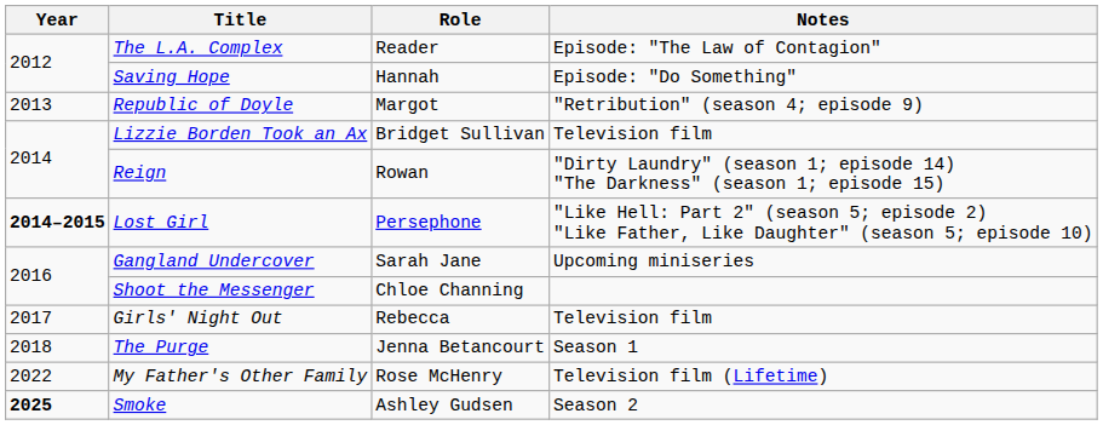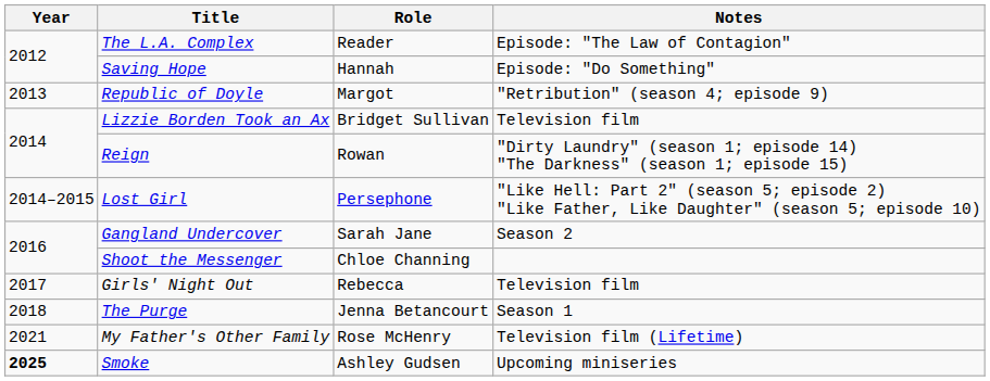Lost Girl | Year: bold -> normal
Gangland Undercover | Notes: Upcoming miniseries -> Season 2
My Father's Other Family | Year: 2022 -> 2021
Smoke | Notes: Season 2 -> Upcoming miniseries
